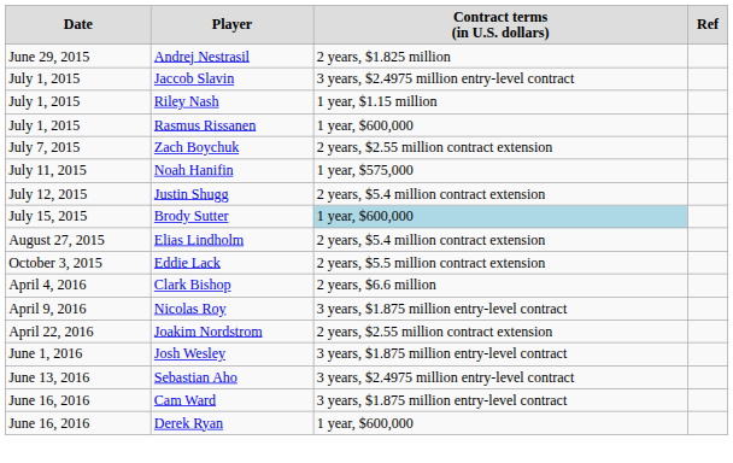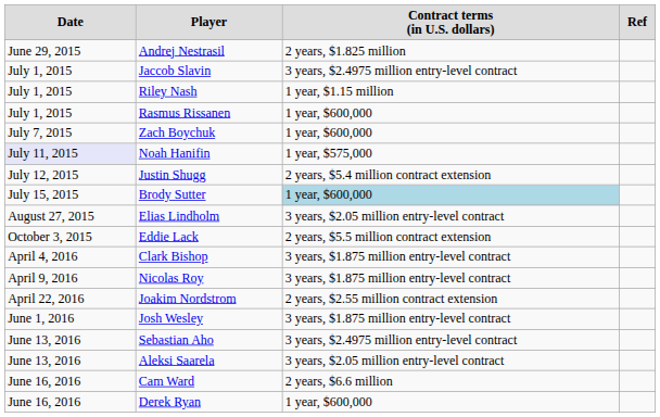Zach Boychuk | column 3: 2 years, $2.55 million contract extension -> 1 year, $600,000
Noah Hanifin | column 1: no background -> lavender background
Elias Lindholm | column 3: 2 years, $5.4 million contract extension -> 3 years, $2.05 million entry-level contract
Clark Bishop | column 3: 2 years, $6.6 million -> 3 years, $1.875 million entry-level contract
+ row: June 13, 2016 | Aleksi Saarela | 3 years, $2.05 million entry-level contract
Cam Ward | column 3: 3 years, $1.875 million entry-level contract -> 2 years, $6.6 million
